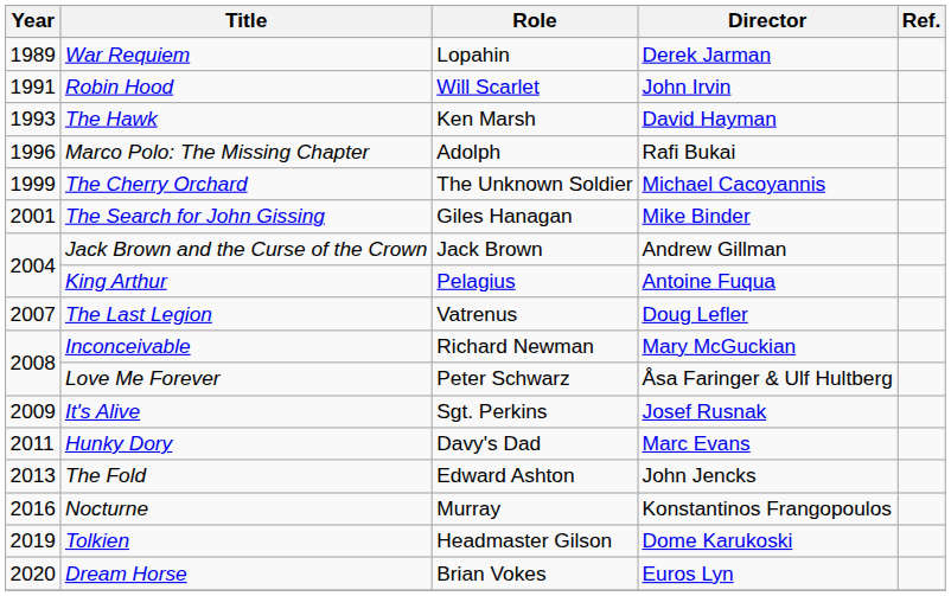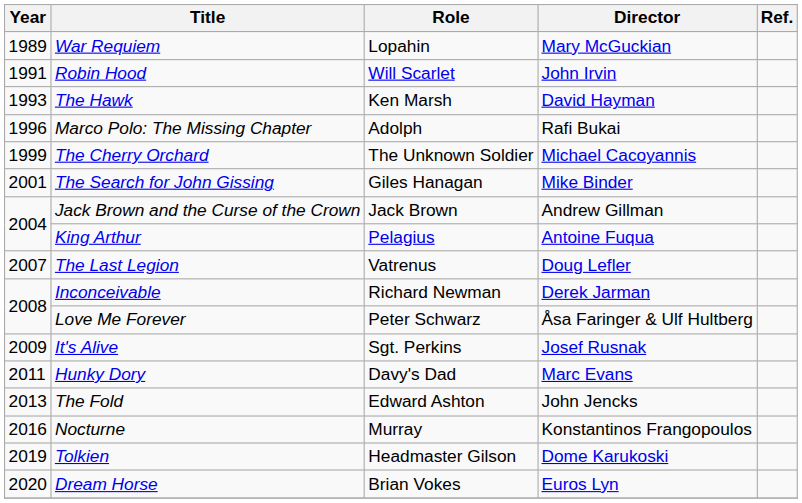War Requiem | Director: Derek Jarman -> Mary McGuckian
Inconceivable | Director: Mary McGuckian -> Derek Jarman
